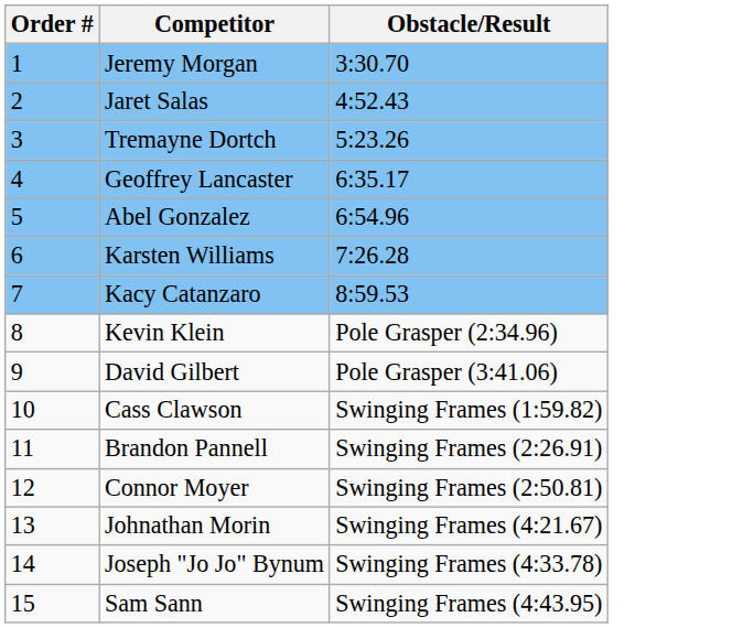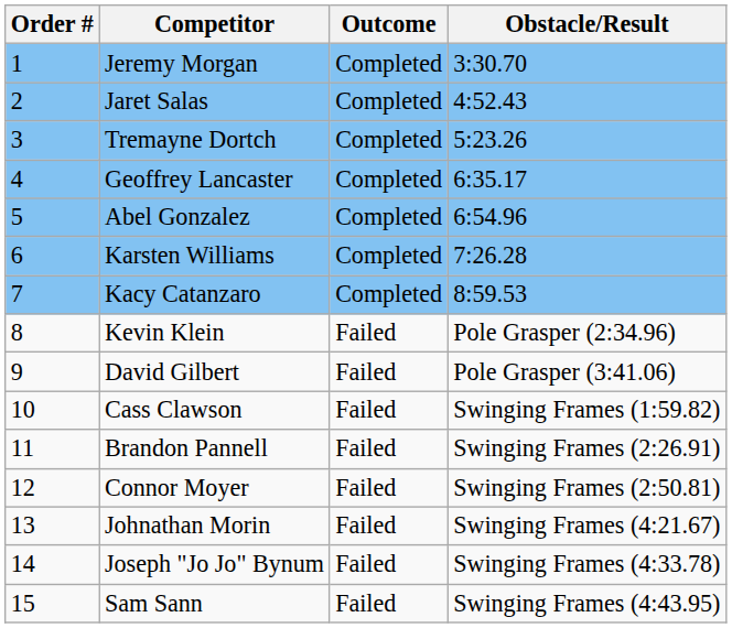+ column: Outcome | Completed | Completed | Completed | Completed | Completed | Completed | Completed | Failed | Failed | Failed | Failed | Failed | Failed | Failed | Failed
